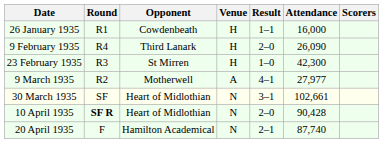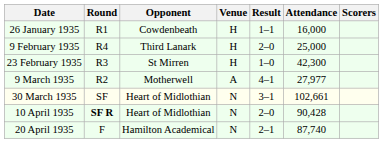9 February 1935 | Attendance: 26,090 -> 25,000
